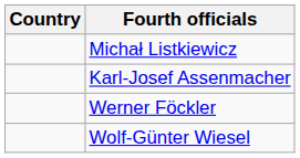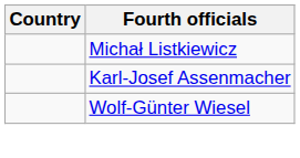- row: Werner Föckler
